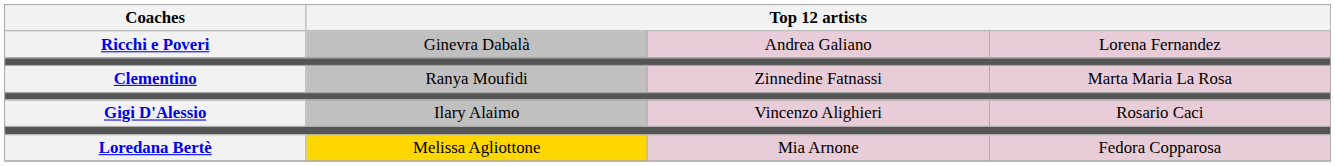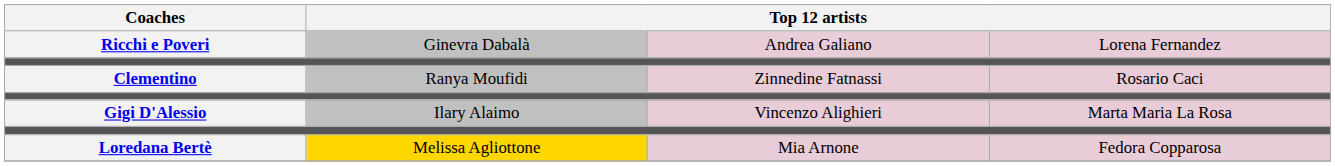Clementino | column 4: Marta Maria La Rosa -> Rosario Caci
Gigi D'Alessio | column 4: Rosario Caci -> Marta Maria La Rosa
